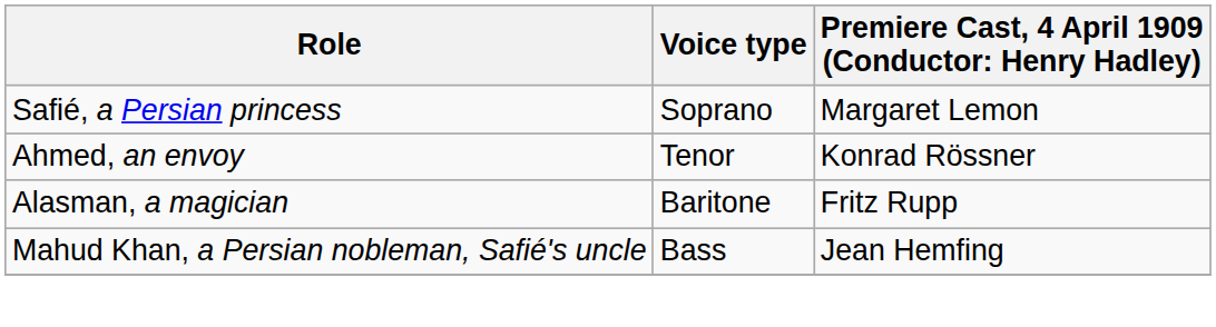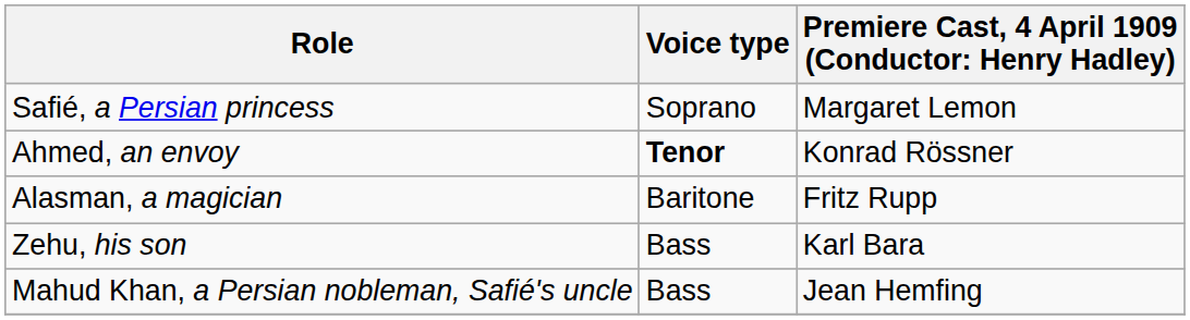Ahmed, an envoy | Voice type: normal -> bold
+ row: Zehu, his son | Bass | Karl Bara
